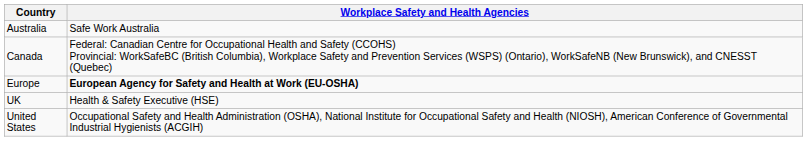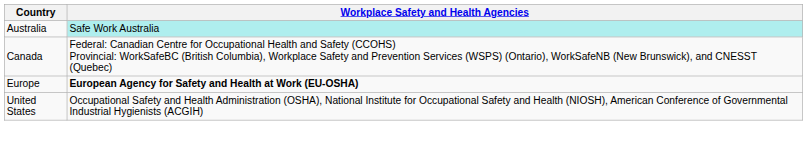Australia | Workplace Safety and Health Agencies: no background -> paleturquoise background
- row: UK | Health & Safety Executive (HSE)
